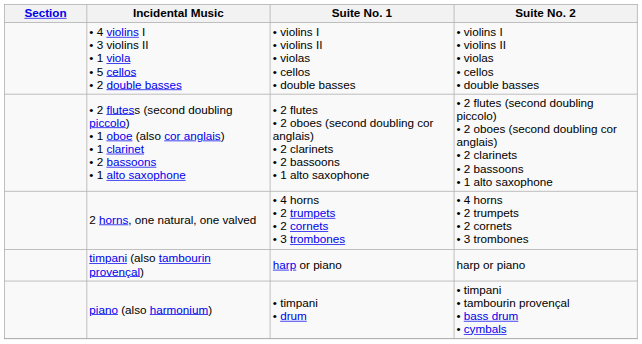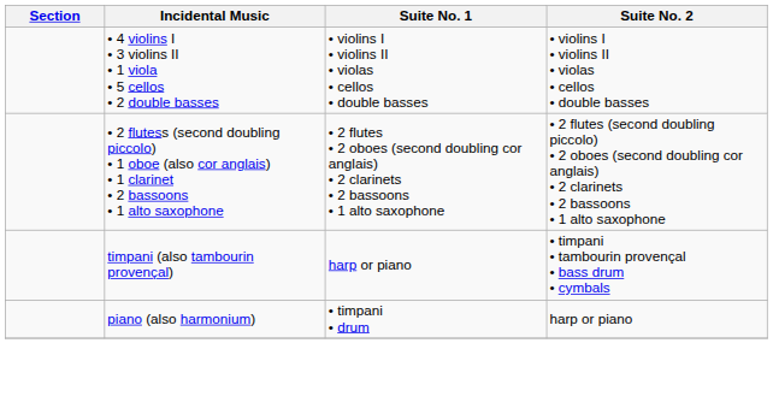- row: 2 horns, one natural, one valved | • 4 horns • 2 trumpets • 2 cornets • 3 trombones | • 4 horns • 2 trumpets • 2 cornets • 3 trombones
timpani (also tambourin provençal) | Suite No. 2: harp or piano -> • timpani • tambourin provençal • bass drum • cymbals
piano (also harmonium) | Suite No. 2: • timpani • tambourin provençal • bass drum • cymbals -> harp or piano
